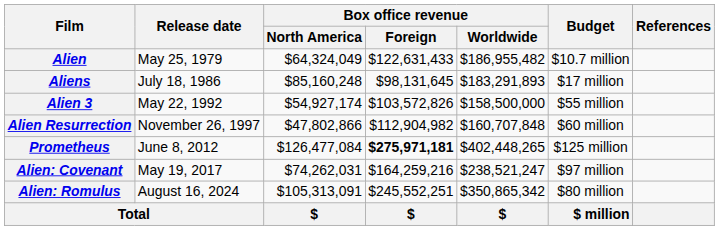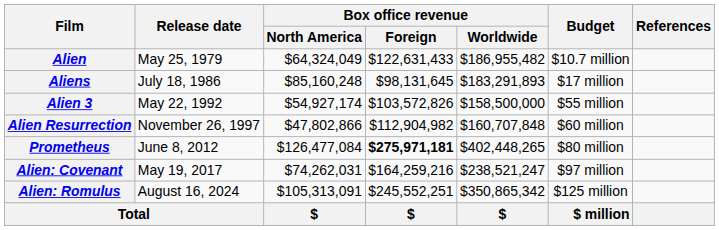Prometheus | Budget: $125 million -> $80 million
Alien: Romulus | Budget: $80 million -> $125 million
